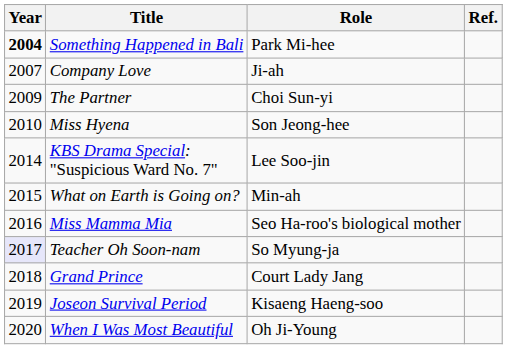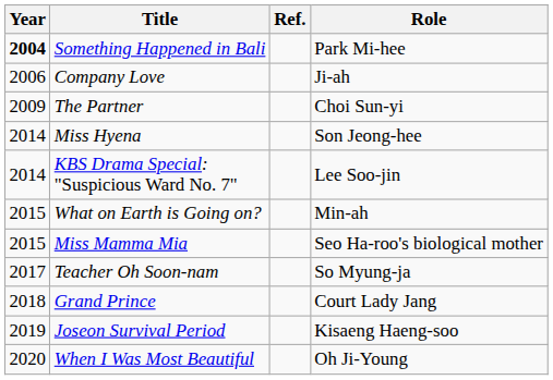columns swapped: Role <-> Ref.
Company Love | Year: 2007 -> 2006
Miss Hyena | Year: 2010 -> 2014
Miss Mamma Mia | Year: 2016 -> 2015
Teacher Oh Soon-nam | Year: lavender background -> no background
